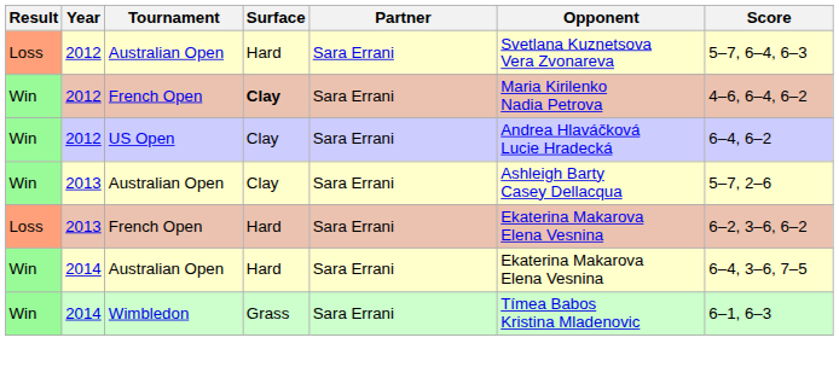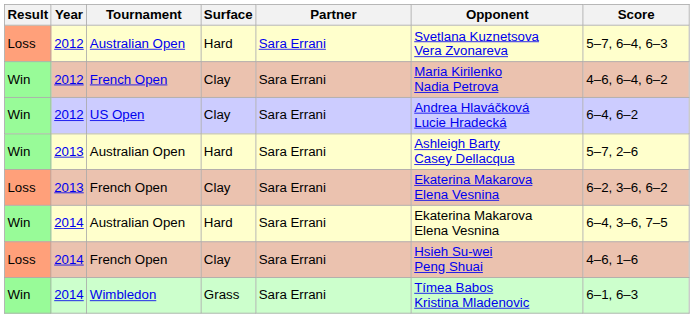2012 / French Open | Surface: bold -> normal
2013 / Australian Open | Surface: Clay -> Hard
2013 / French Open | Surface: Hard -> Clay
+ row: Loss | 2014 | French Open | Clay | Sara Errani | Hsieh Su-wei Peng Shuai | 4–6, 1–6
